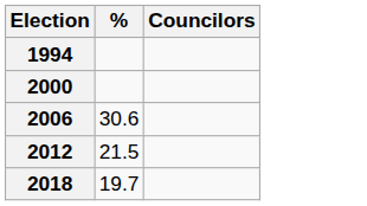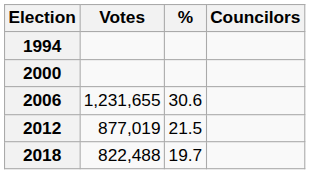+ column: Votes | 1,231,655 | 877,019 | 822,488
